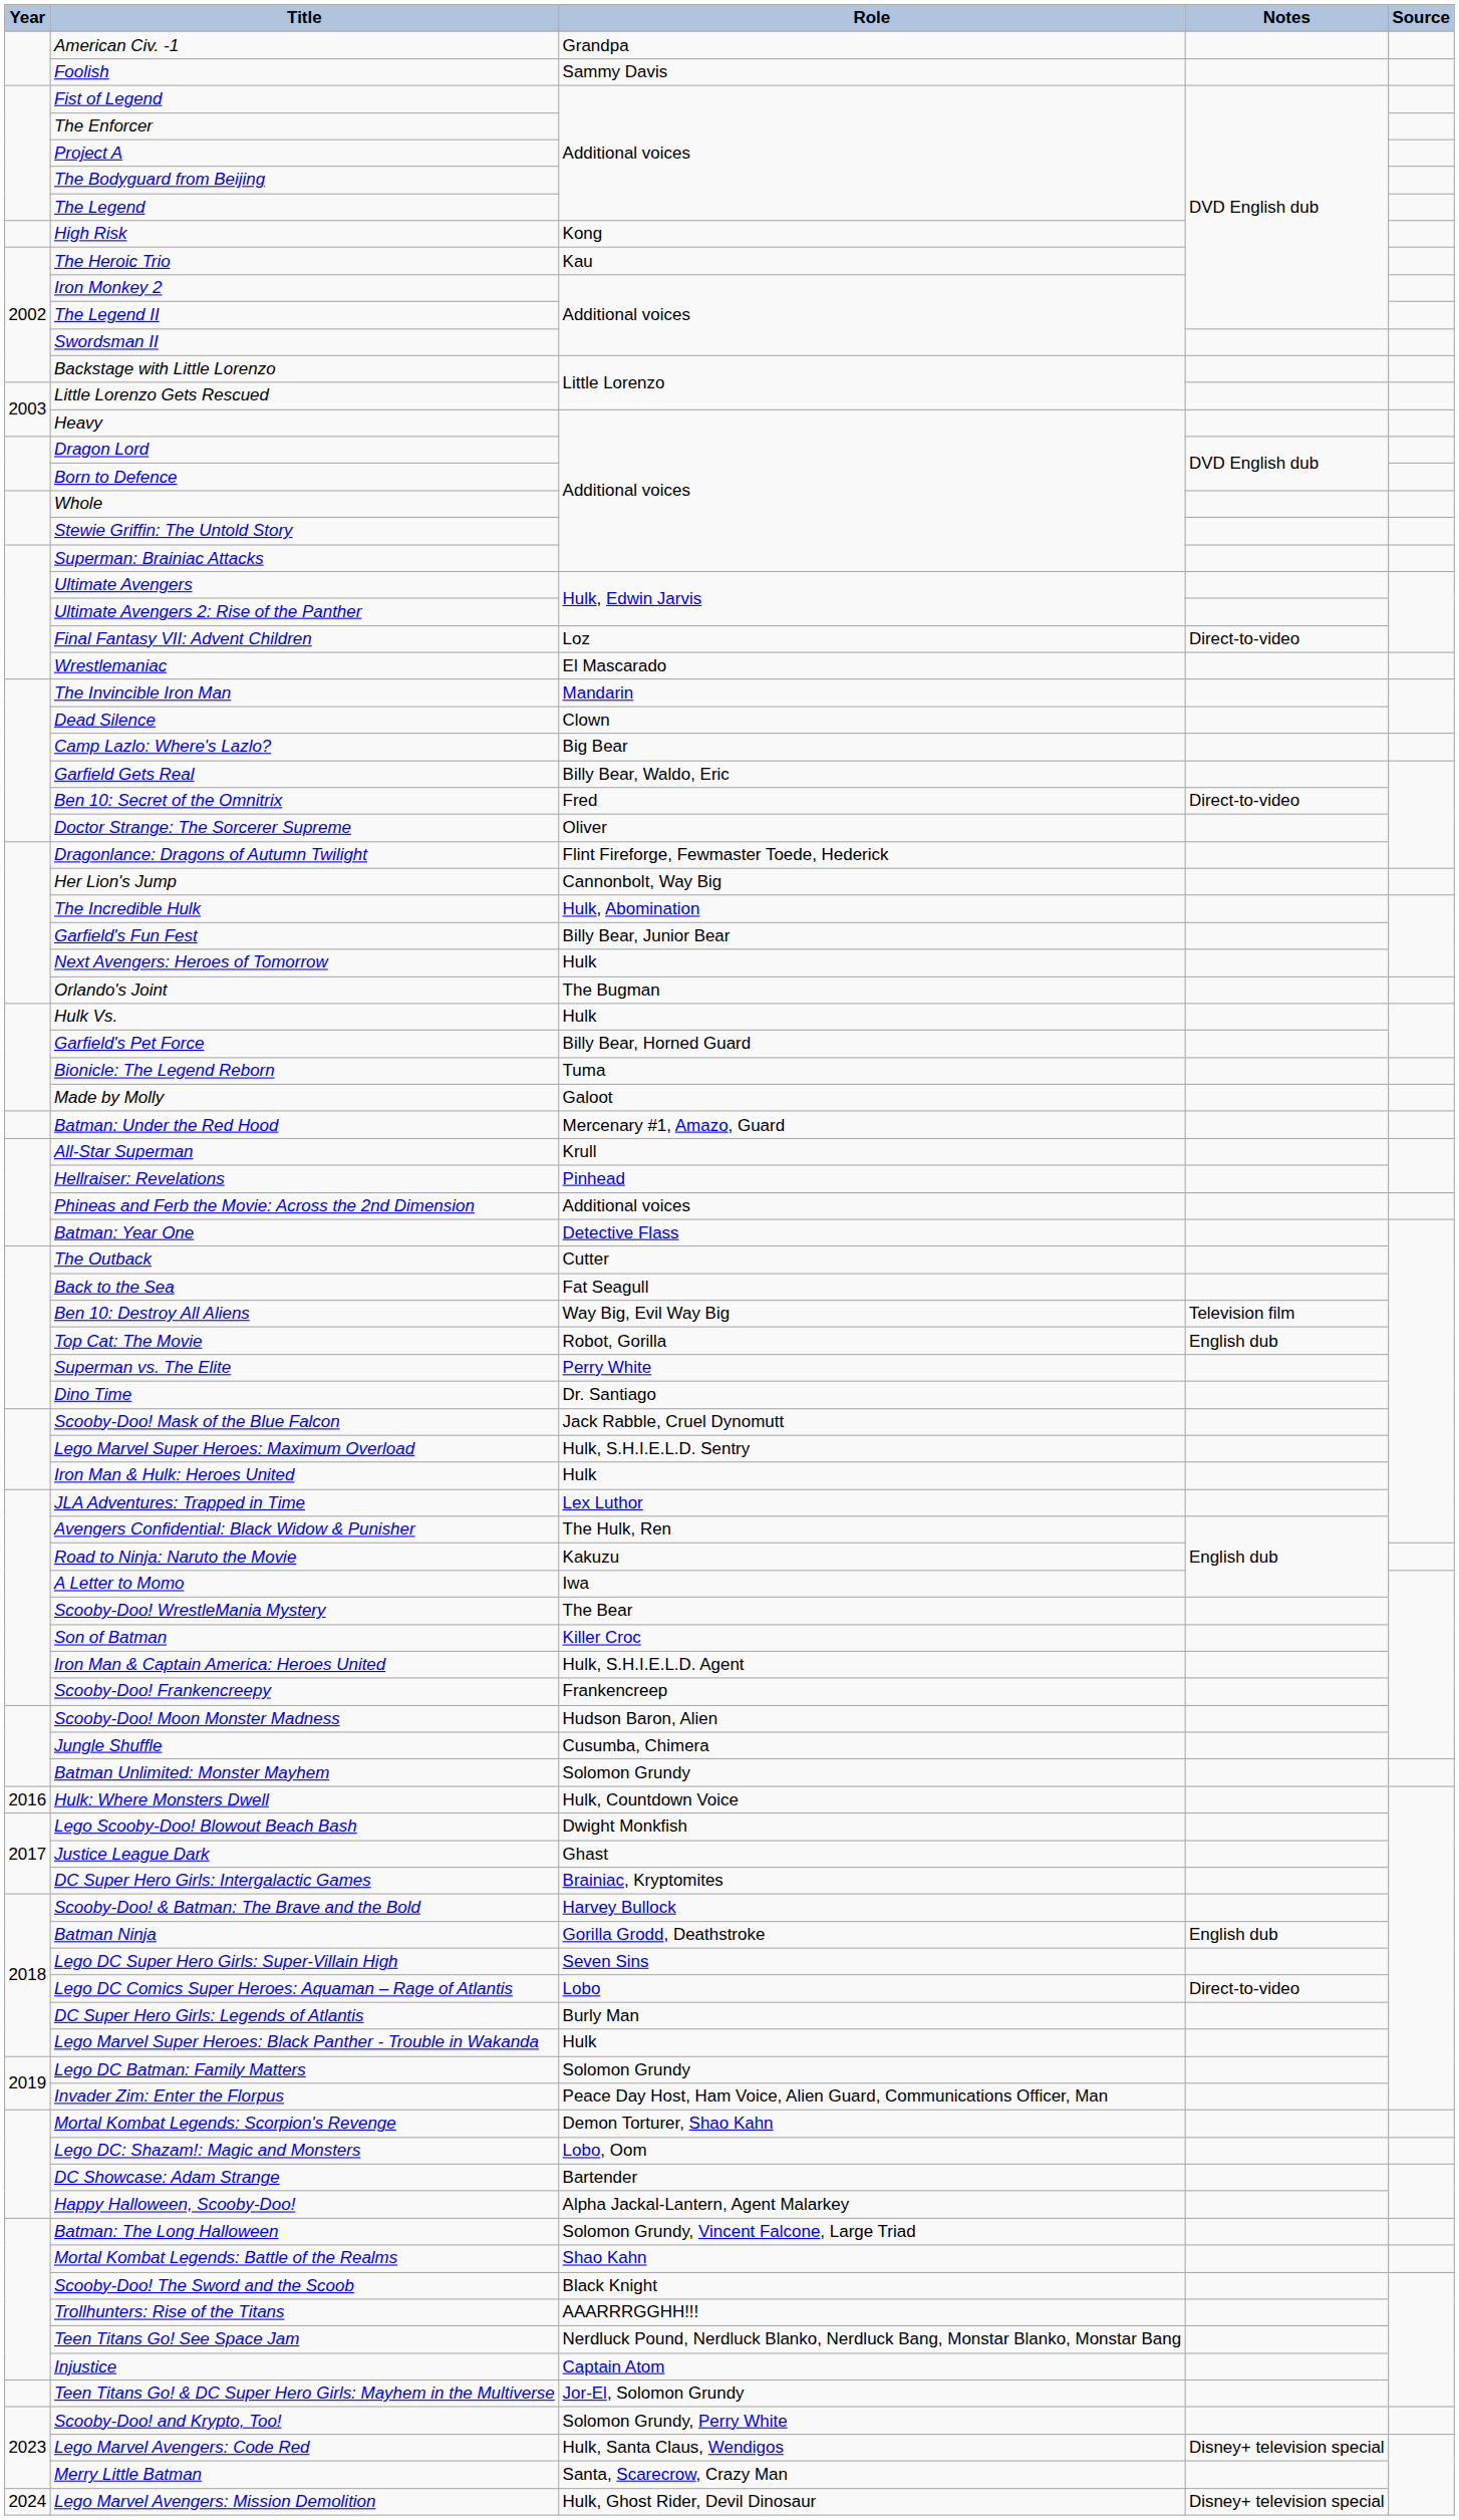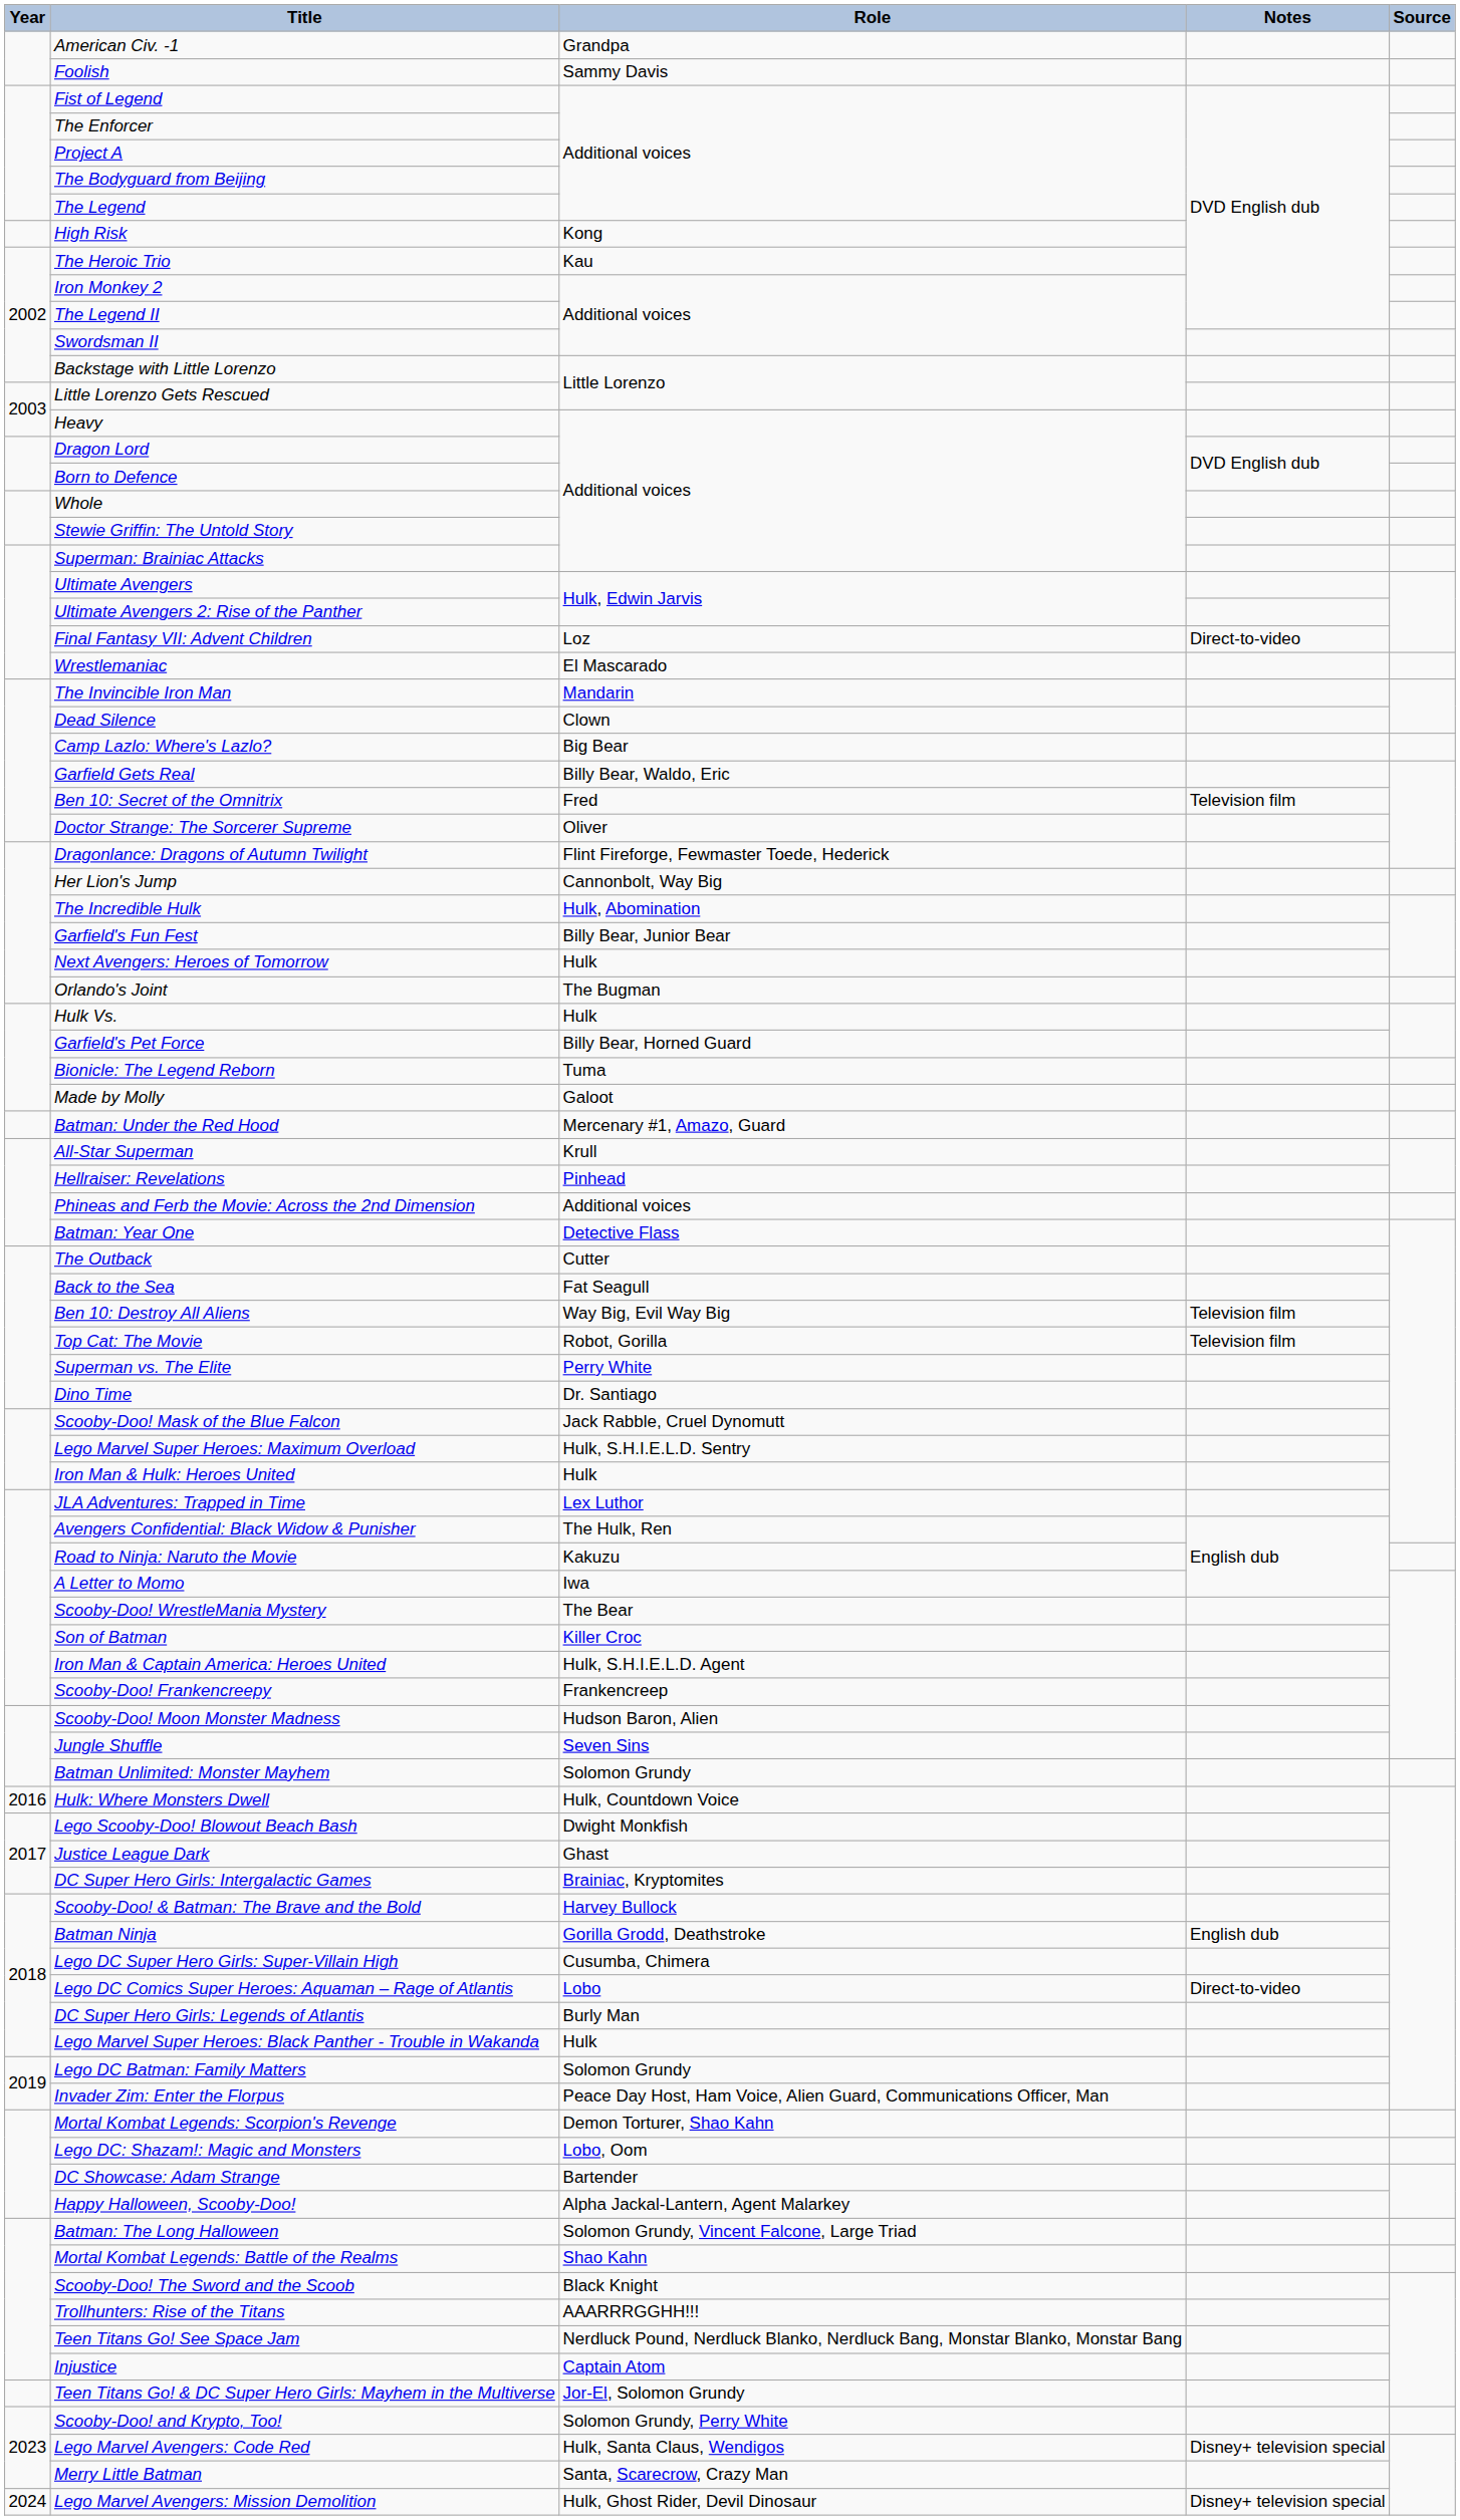Ben 10: Secret of the Omnitrix | Notes: Direct-to-video -> Television film
Top Cat: The Movie | Notes: English dub -> Television film
Jungle Shuffle | Role: Cusumba, Chimera -> Seven Sins
Lego DC Super Hero Girls: Super-Villain High | Role: Seven Sins -> Cusumba, Chimera
